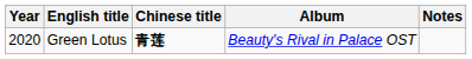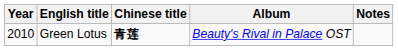Green Lotus | Year: 2020 -> 2010
